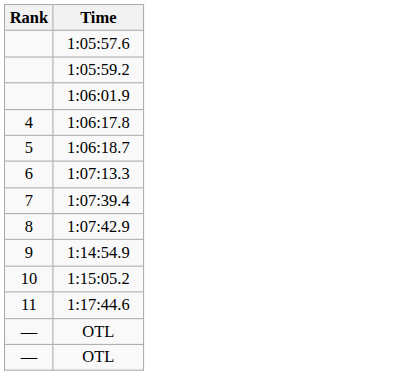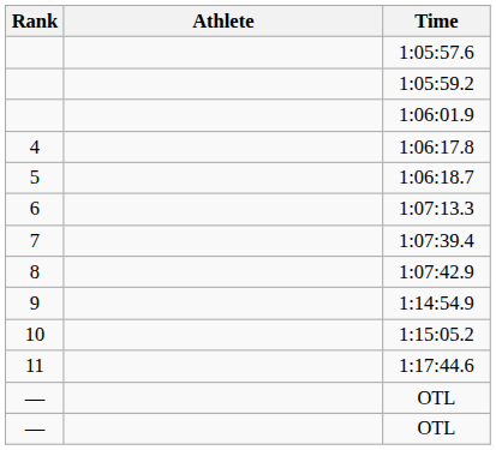+ column: Athlete
